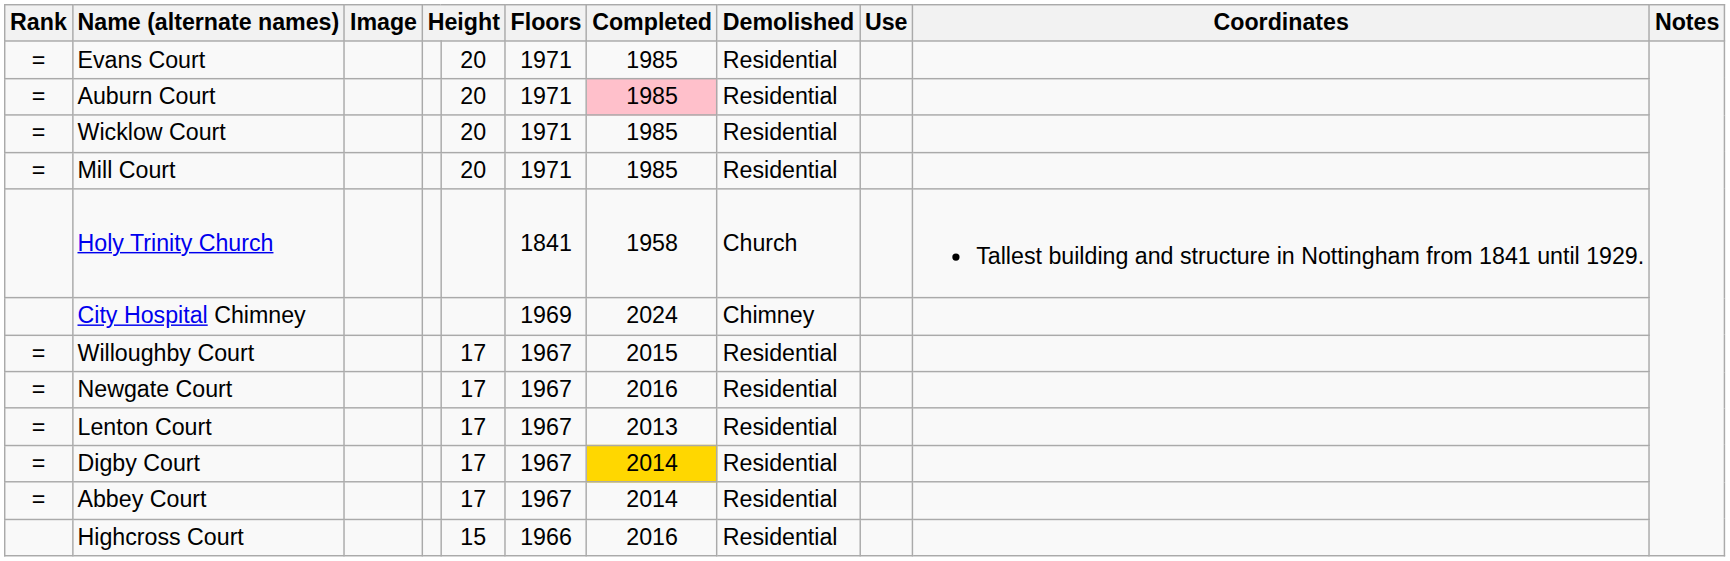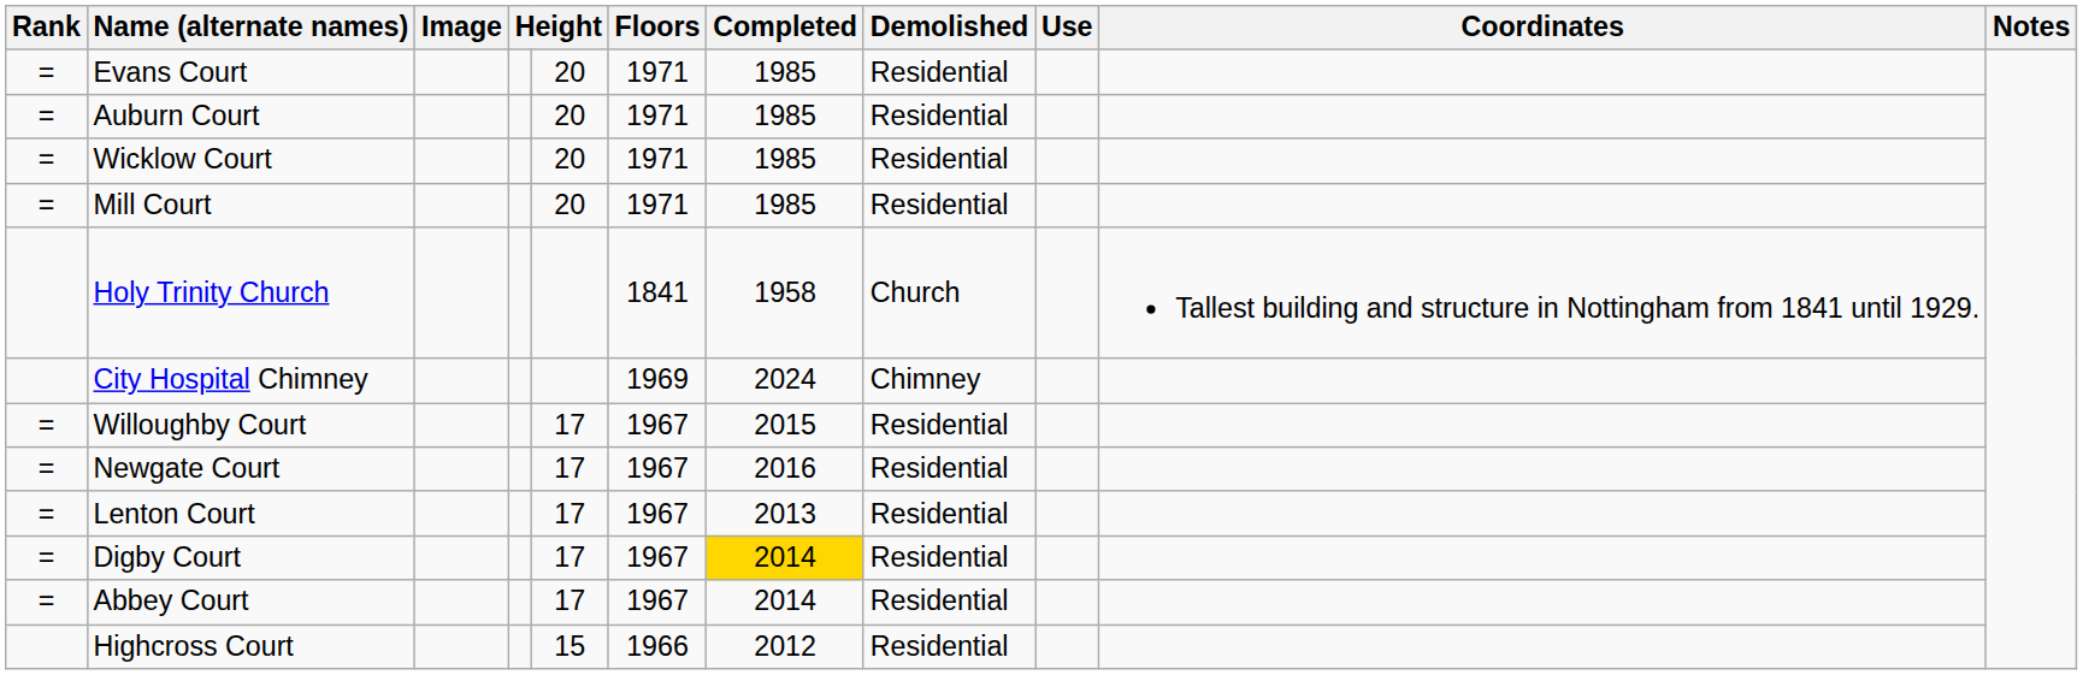Auburn Court | Completed: pink background -> no background
Highcross Court | Completed: 2016 -> 2012
